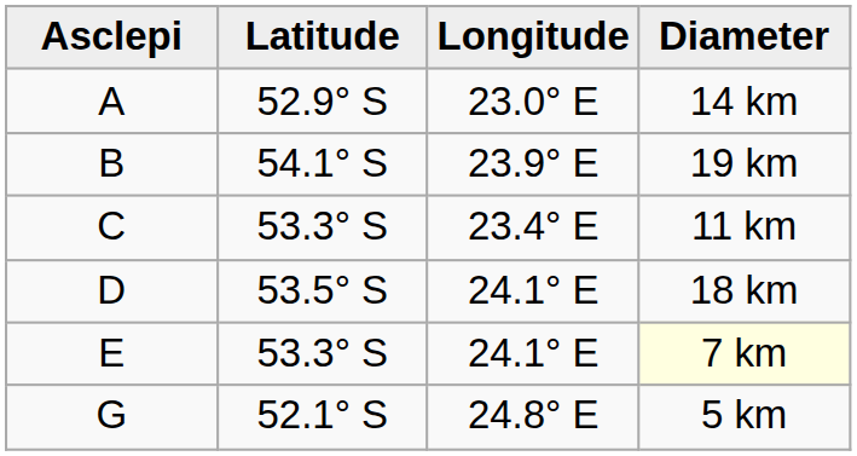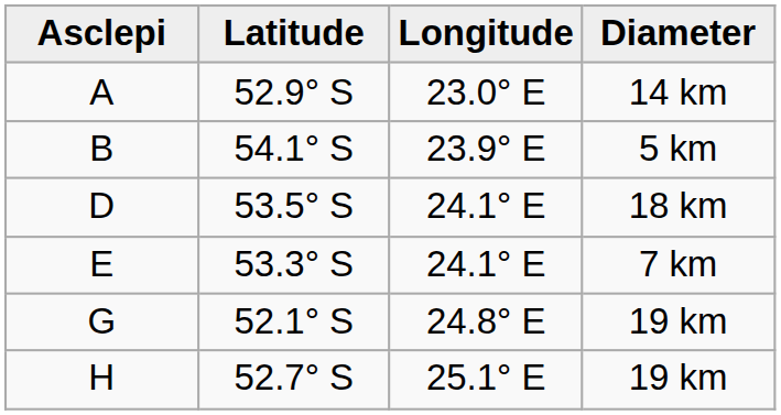B | Diameter: 19 km -> 5 km
- row: C | 53.3° S | 23.4° E | 11 km
E | Diameter: lightyellow background -> no background
G | Diameter: 5 km -> 19 km
+ row: H | 52.7° S | 25.1° E | 19 km
